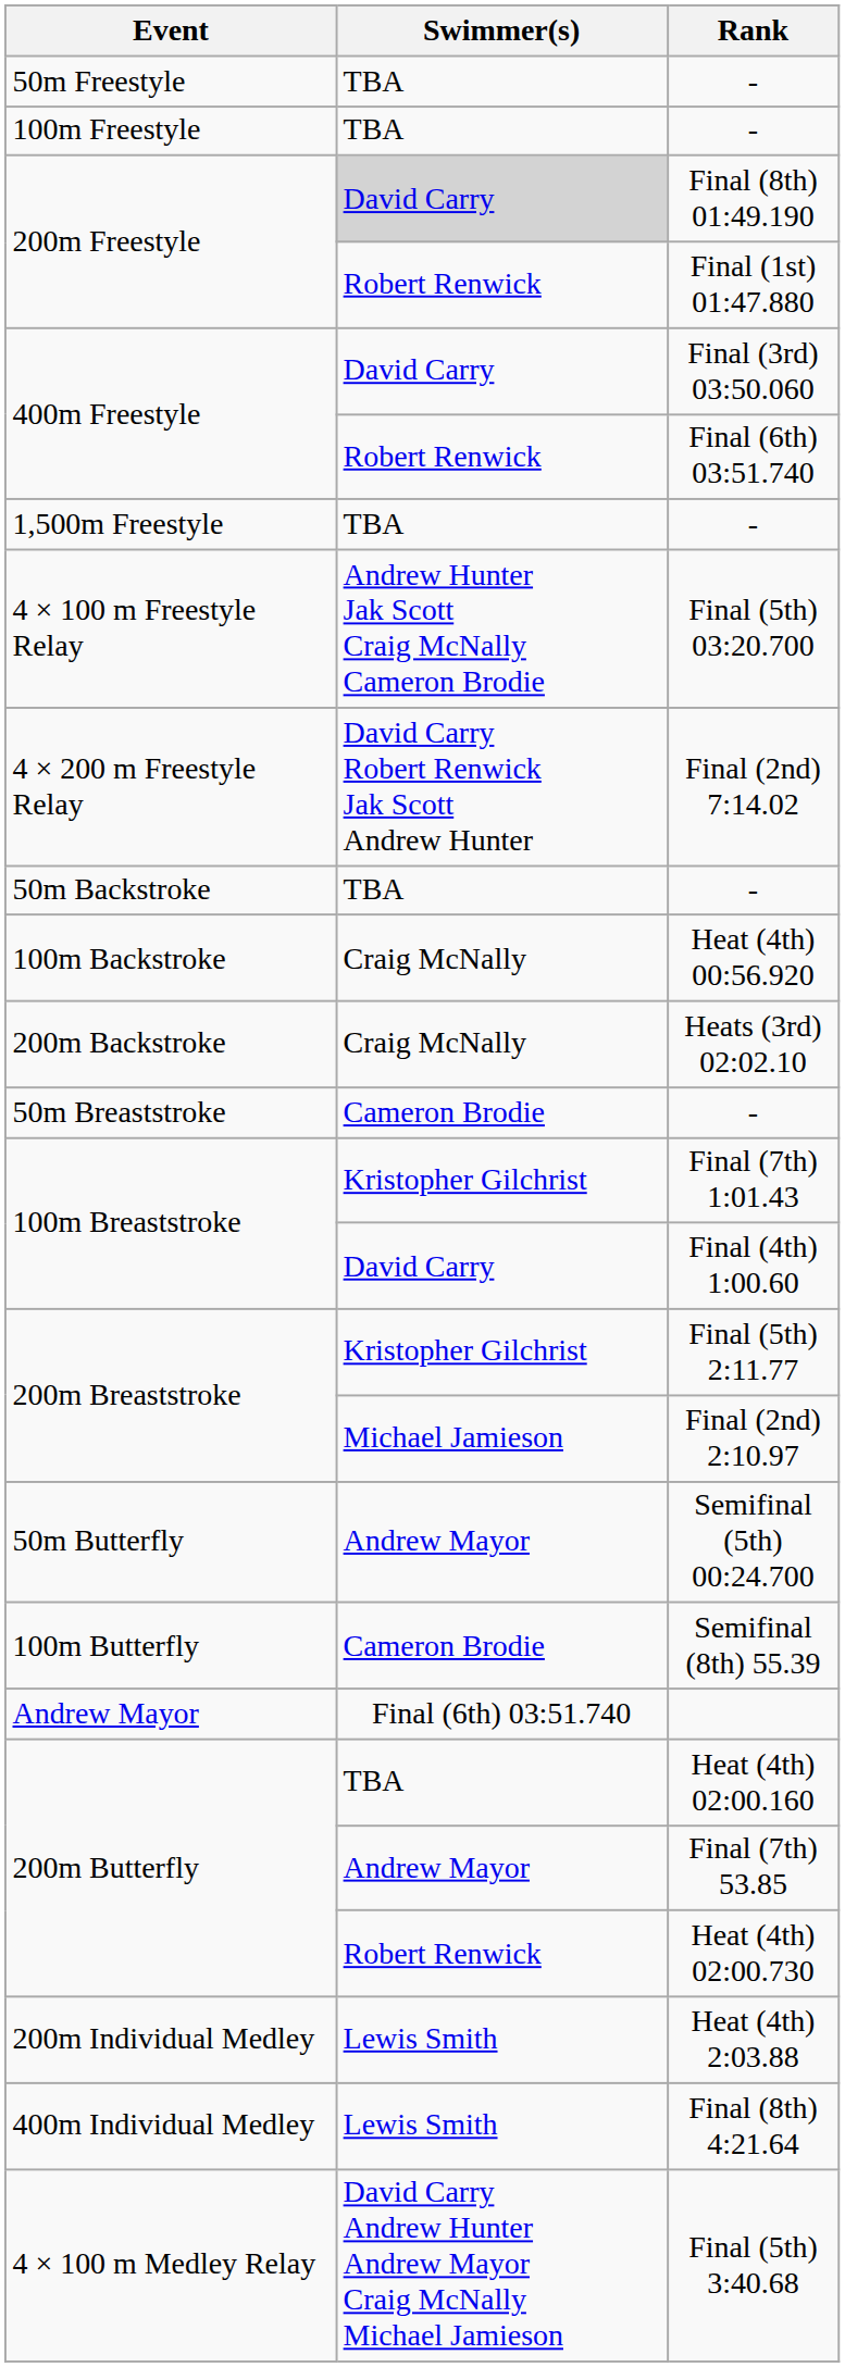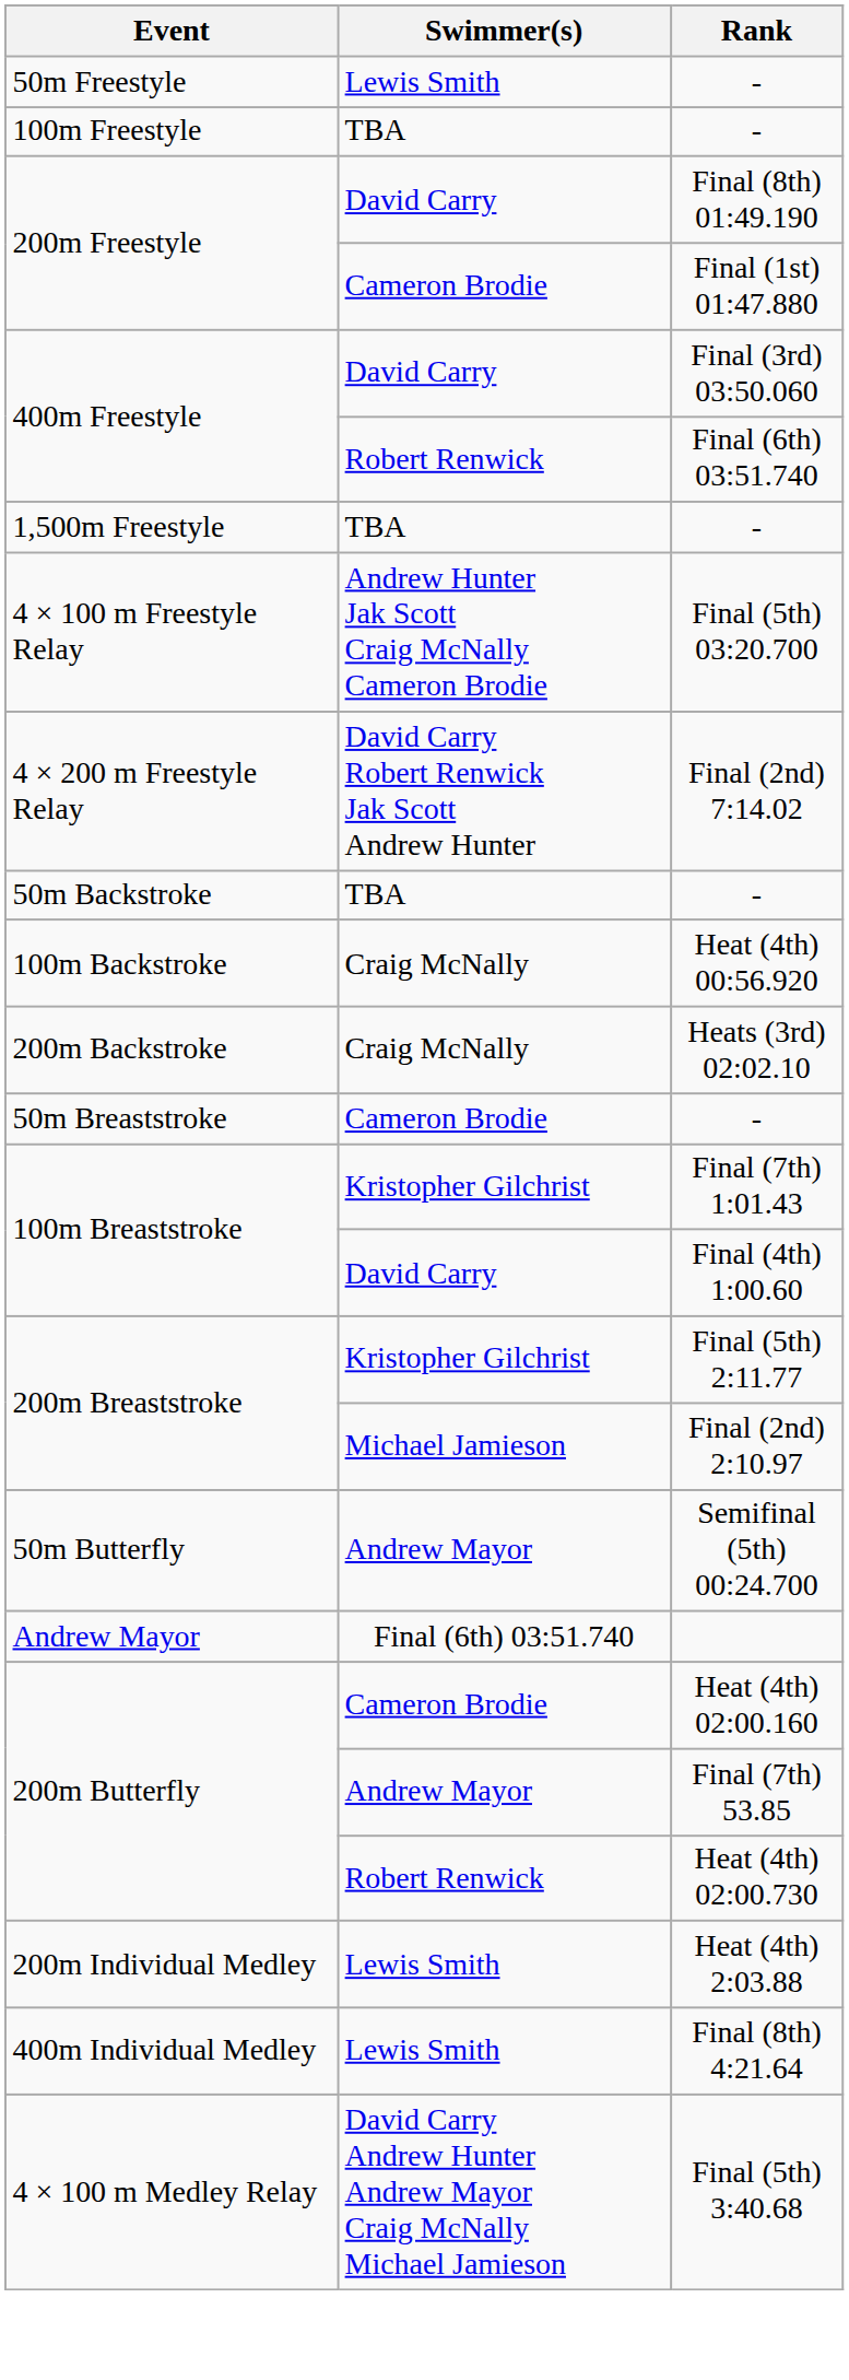50m Freestyle / - | Swimmer(s): TBA -> Lewis Smith
Final (8th) 01:49.190 | Swimmer(s): lightgrey background -> no background
Final (1st) 01:47.880 | Swimmer(s): Robert Renwick -> Cameron Brodie
- row: 100m Butterfly | Cameron Brodie | Semifinal (8th) 55.39
Heat (4th) 02:00.160 | Swimmer(s): TBA -> Cameron Brodie
